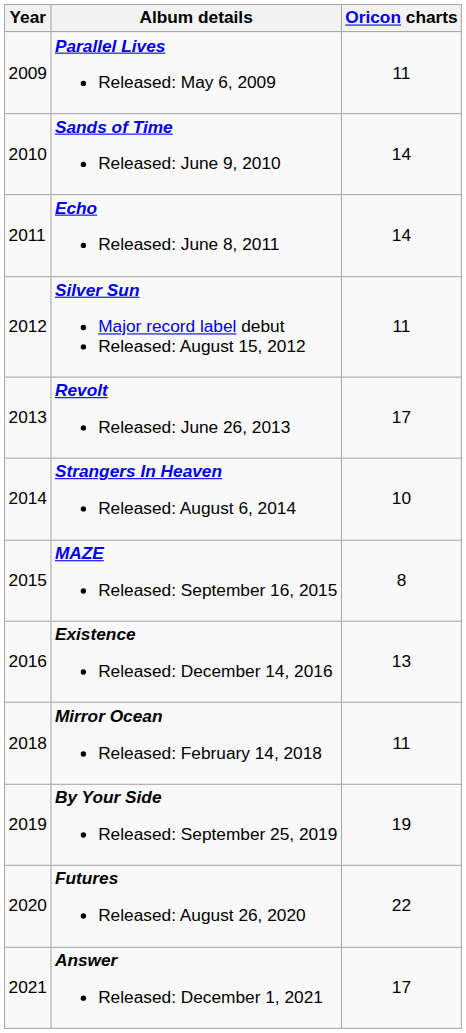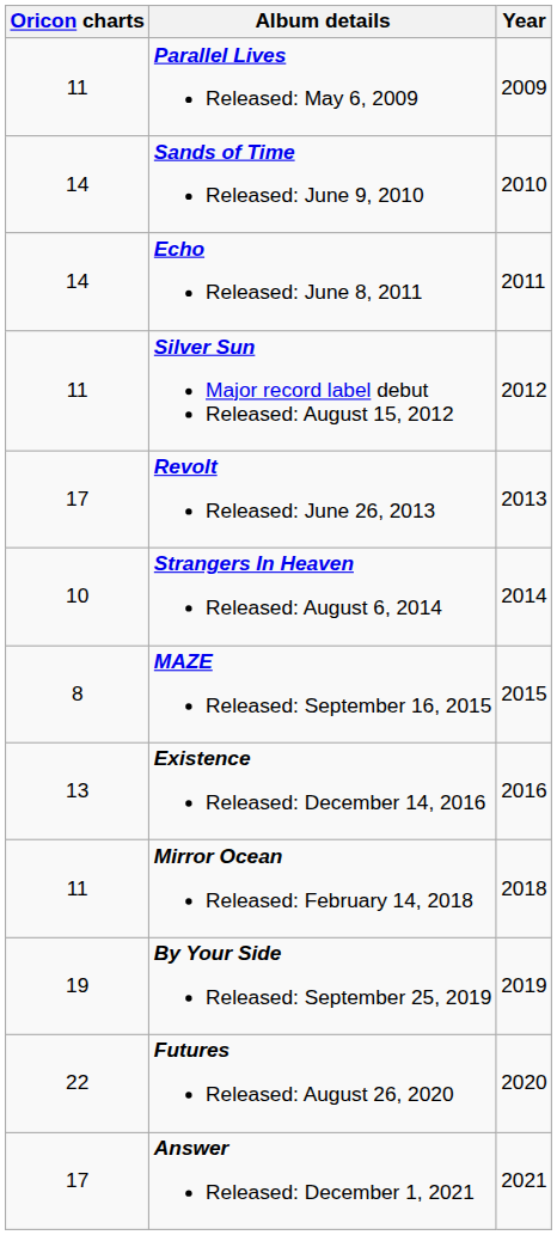columns swapped: Year <-> Oricon charts
